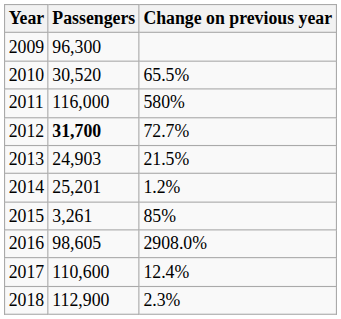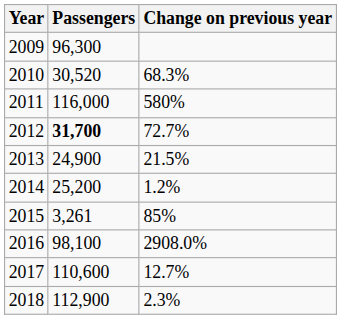2010 | Change on previous year: 65.5% -> 68.3%
2013 | Passengers: 24,903 -> 24,900
2014 | Passengers: 25,201 -> 25,200
2016 | Passengers: 98,605 -> 98,100
2017 | Change on previous year: 12.4% -> 12.7%
